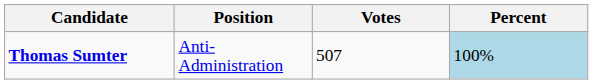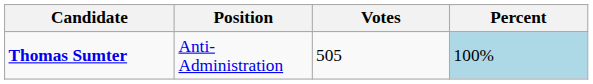Thomas Sumter | Votes: 507 -> 505
